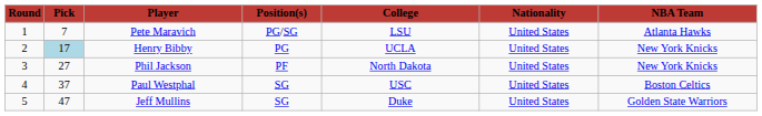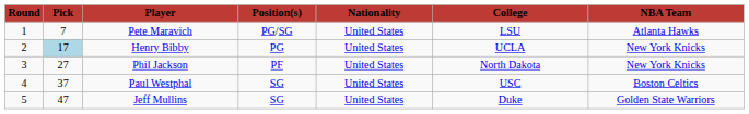columns swapped: Nationality <-> College
